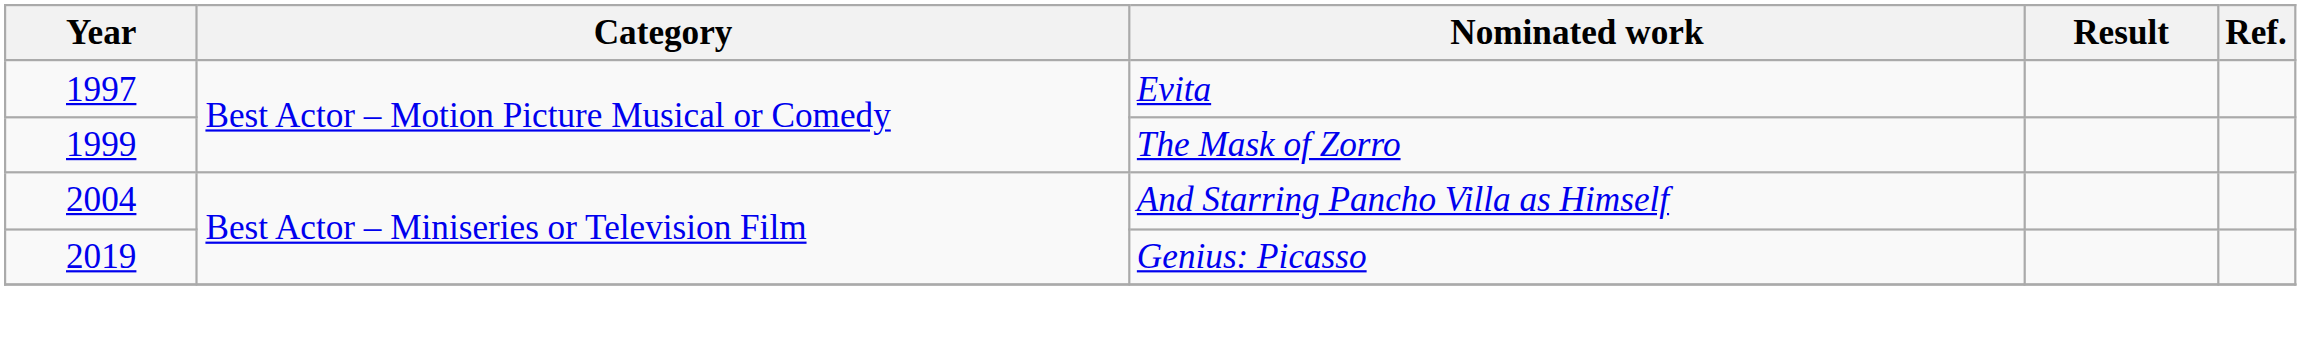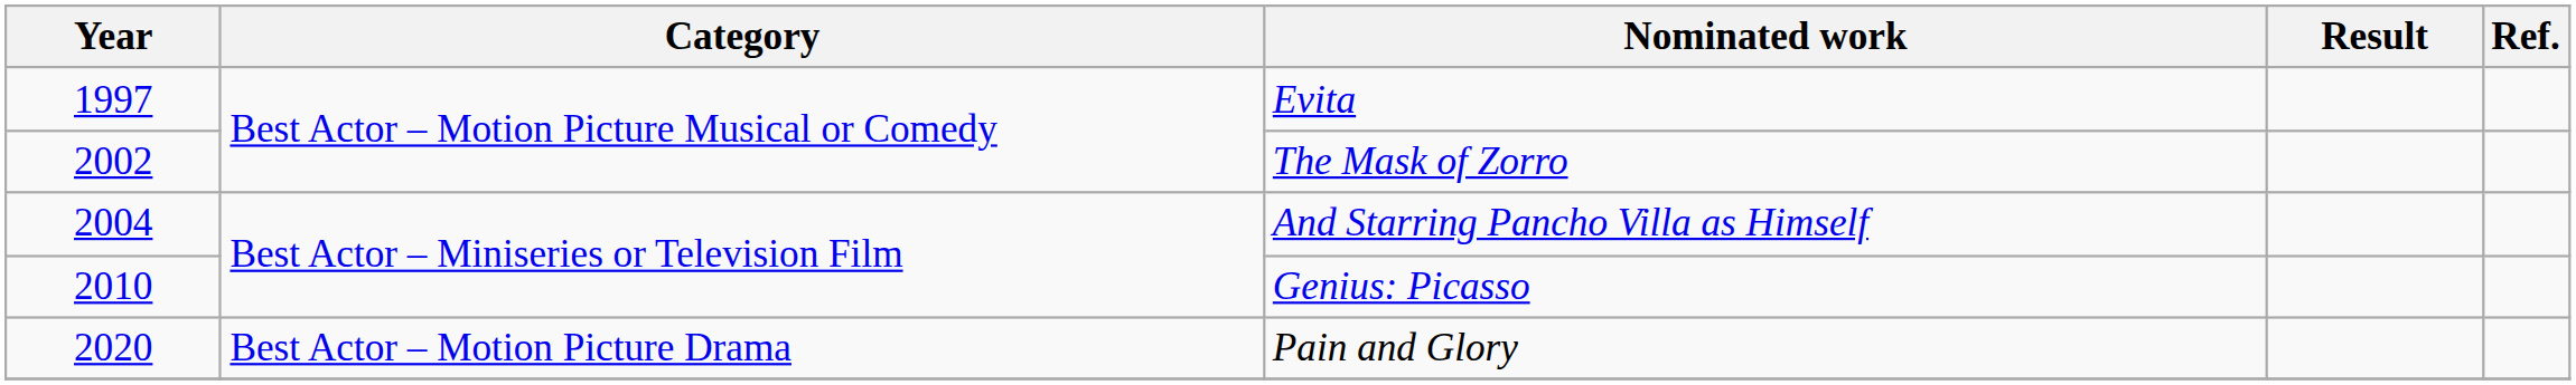The Mask of Zorro | Year: 1999 -> 2002
Genius: Picasso | Year: 2019 -> 2010
+ row: 2020 | Best Actor – Motion Picture Drama | Pain and Glory
